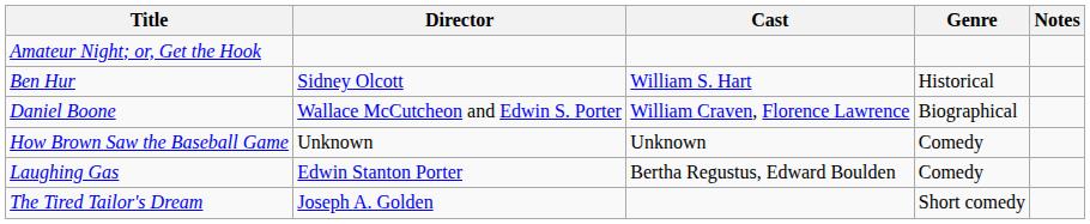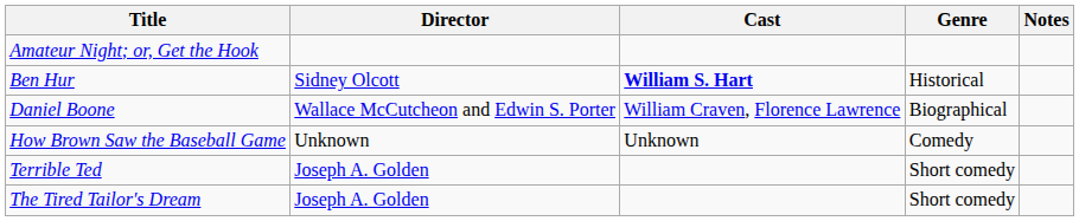Ben Hur | Cast: normal -> bold
- row: Laughing Gas | Edwin Stanton Porter | Bertha Regustus, Edward Boulden | Comedy
+ row: Terrible Ted | Joseph A. Golden | Short comedy
